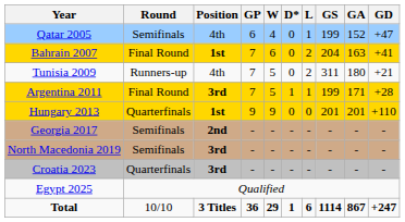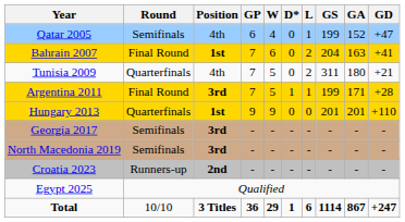Tunisia 2009 | Round: Runners-up -> Quarterfinals
Georgia 2017 | Position: 2nd -> 3rd
Croatia 2023 | Round: Quarterfinals -> Runners-up
Croatia 2023 | Position: 3rd -> 2nd
